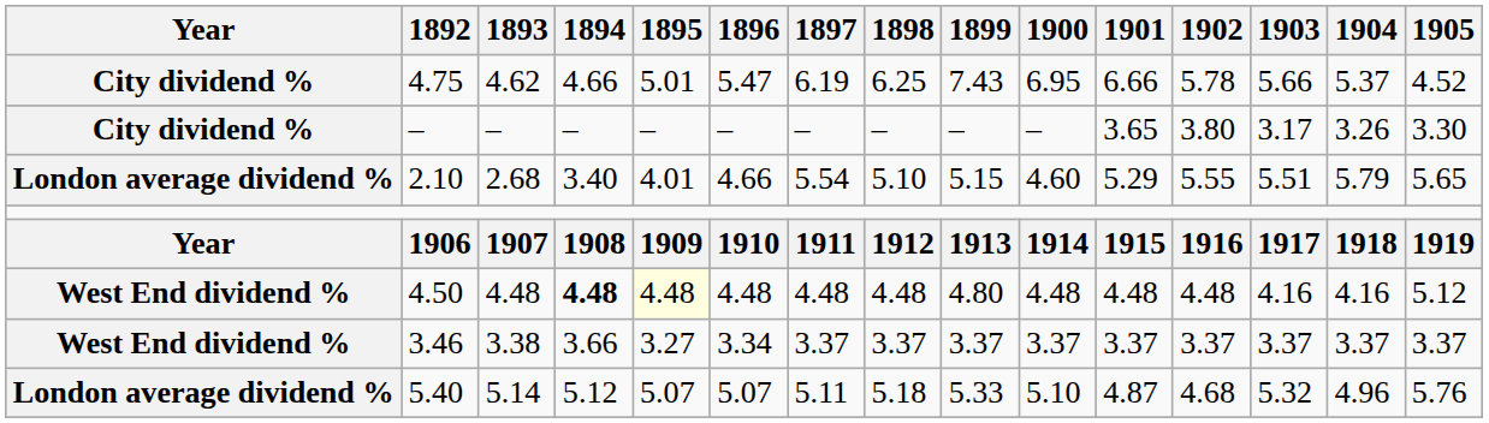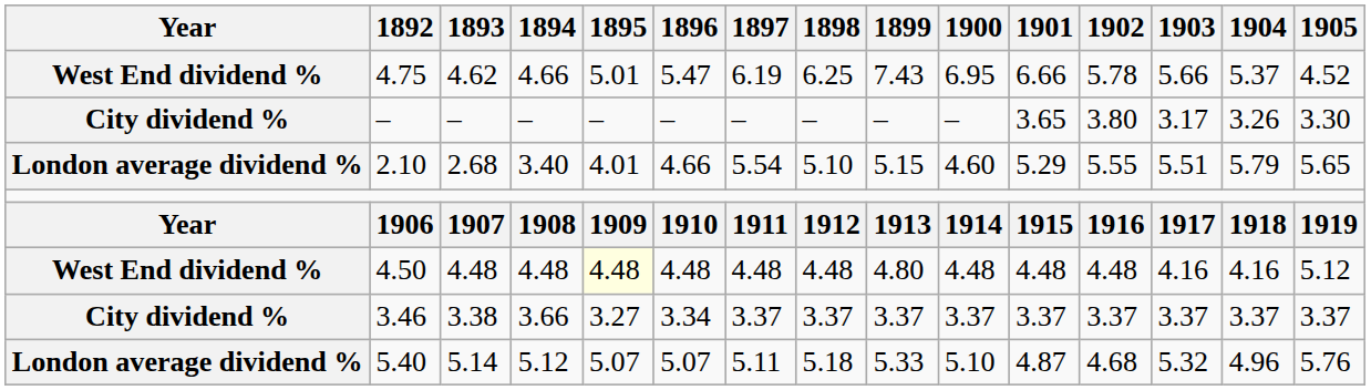4.75 | Year: City dividend % -> West End dividend %
4.50 | 1894: bold -> normal
3.46 | Year: West End dividend % -> City dividend %
